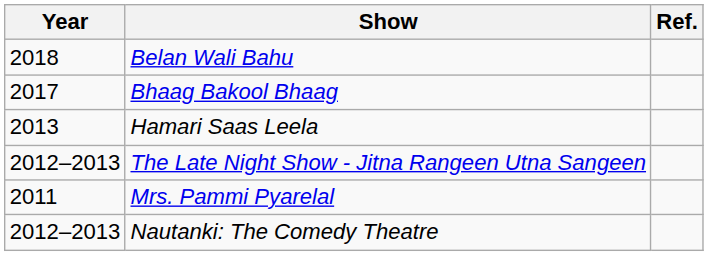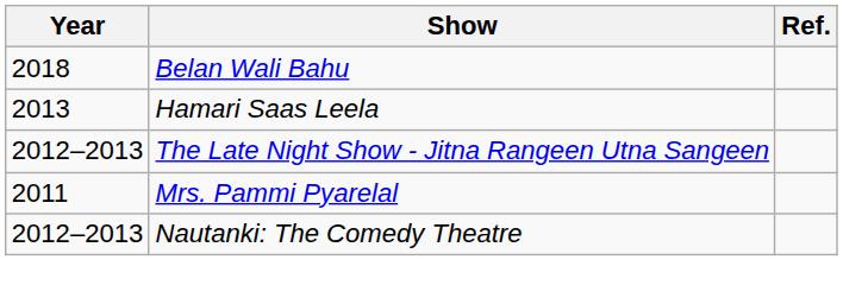- row: 2017 | Bhaag Bakool Bhaag
